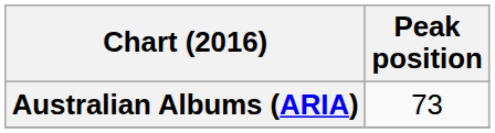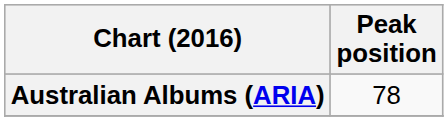Australian Albums (ARIA) | Peak position: 73 -> 78
